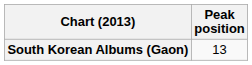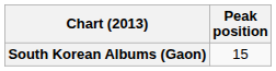South Korean Albums (Gaon) | Peak position: 13 -> 15
